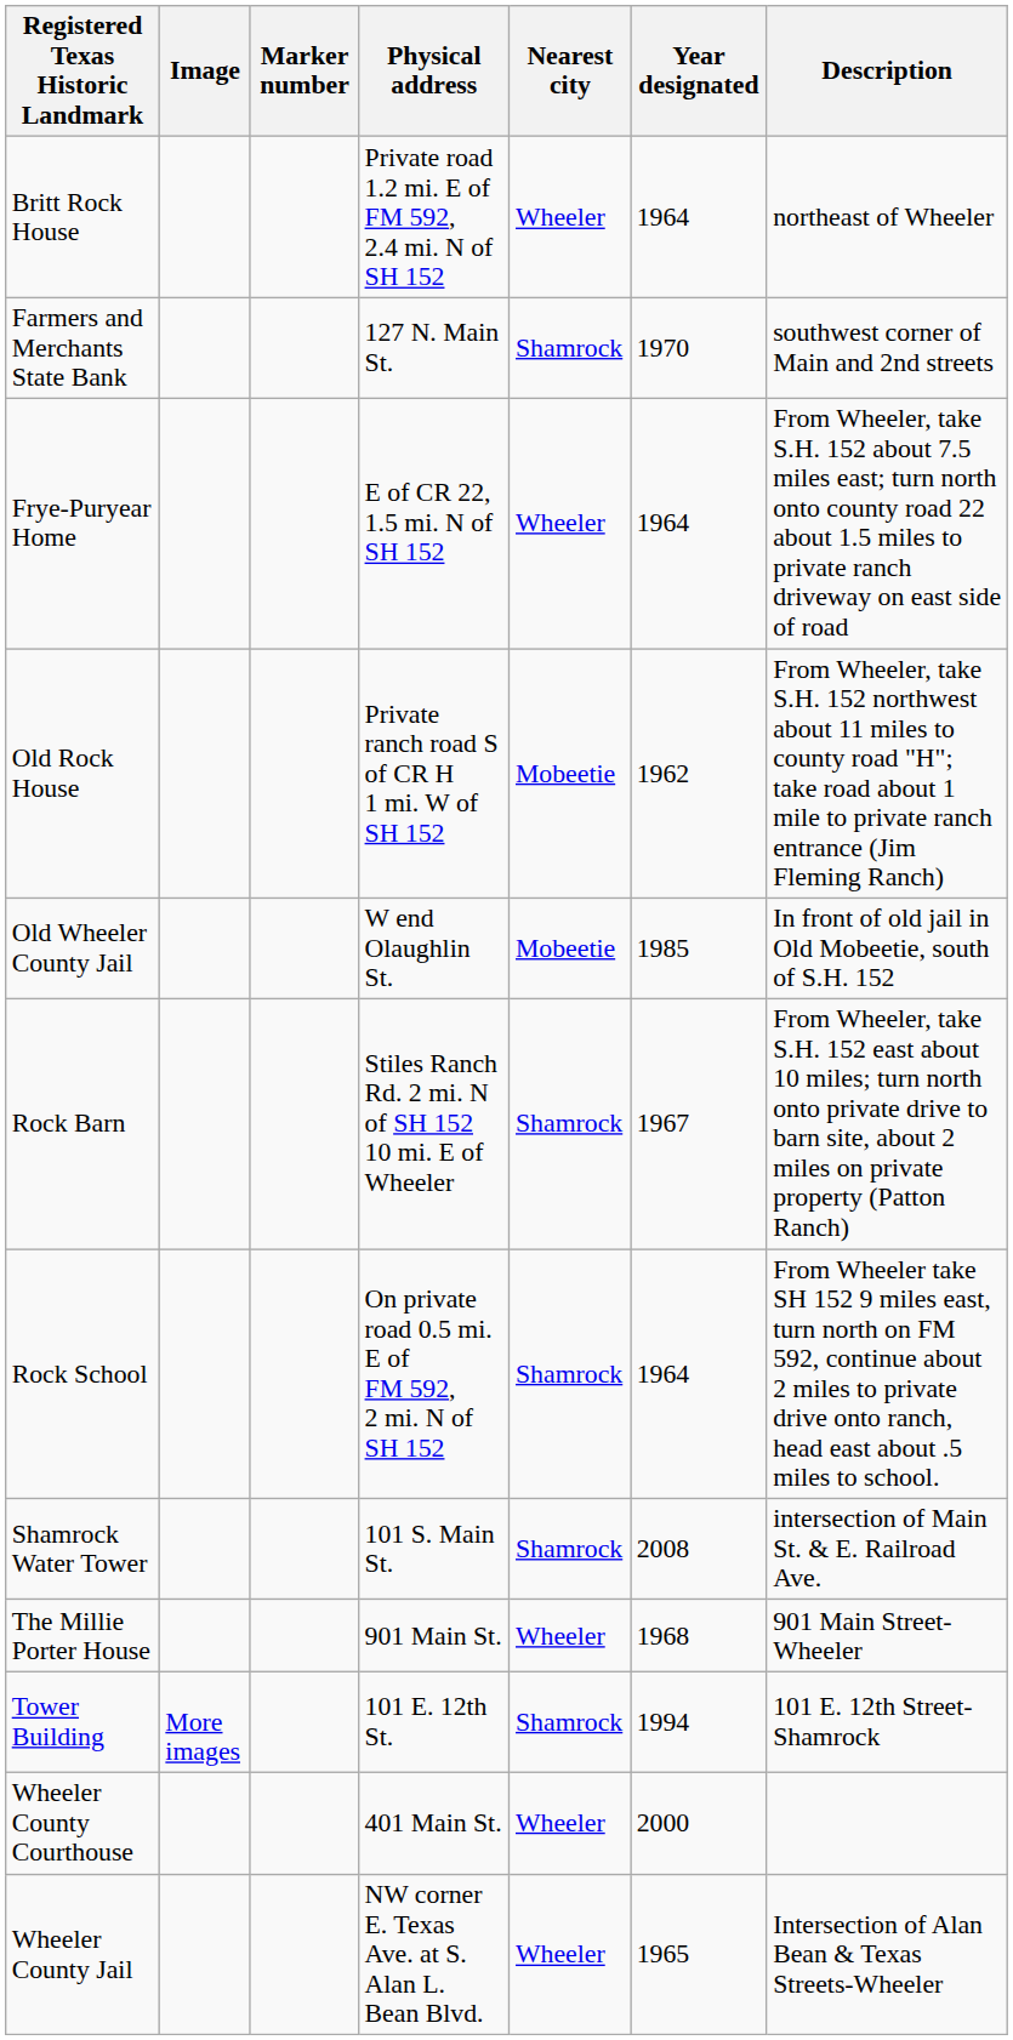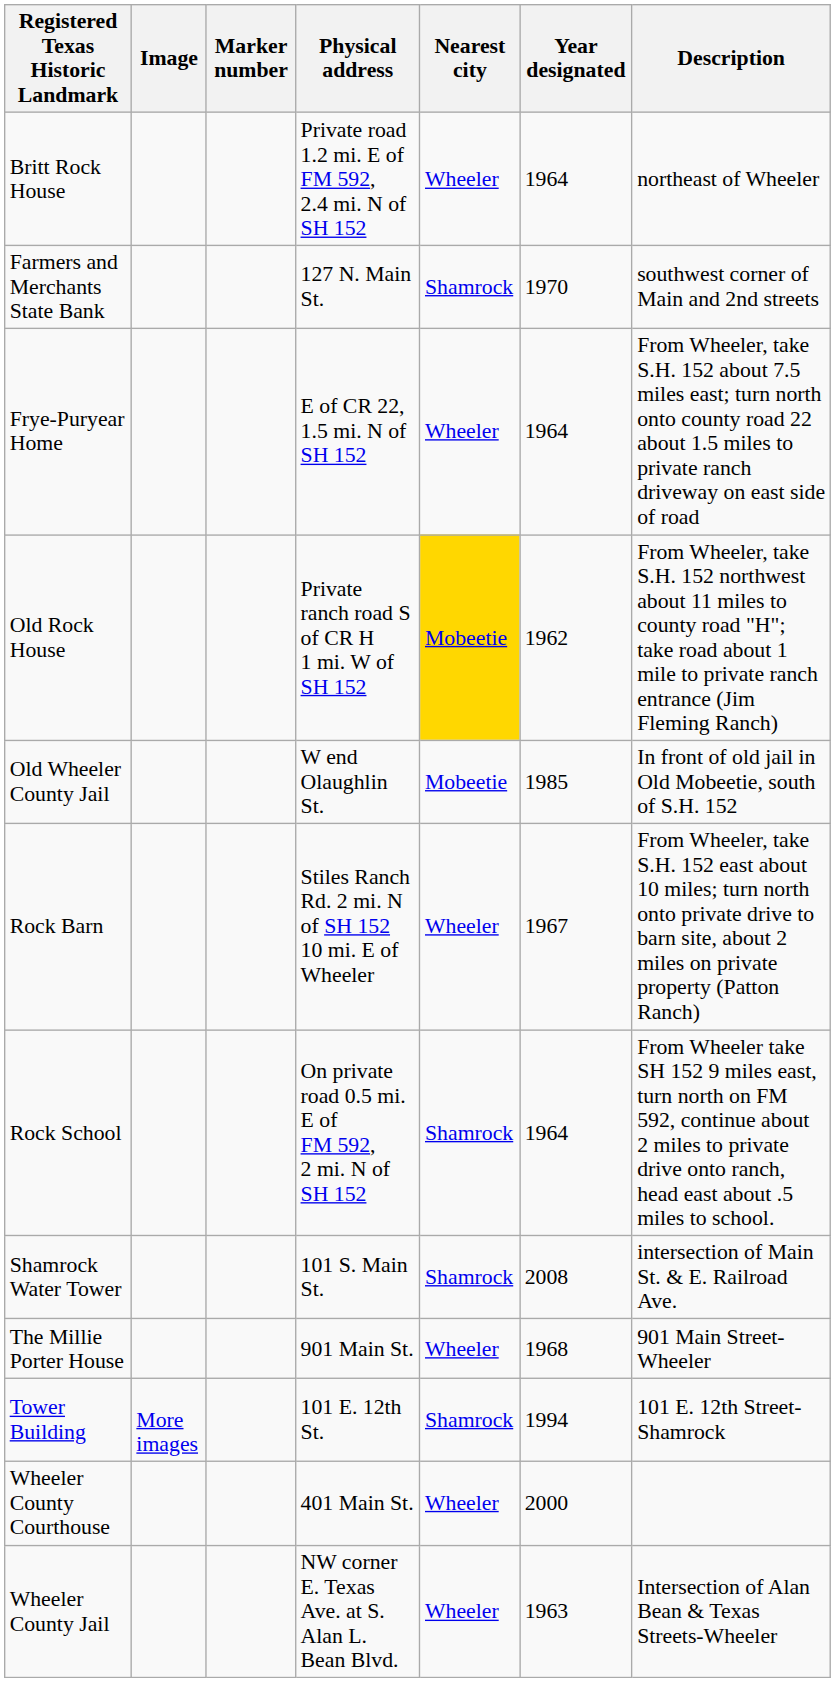Old Rock House | Nearest city: no background -> gold background
Rock Barn | Nearest city: Shamrock -> Wheeler
Wheeler County Jail | Year designated: 1965 -> 1963
